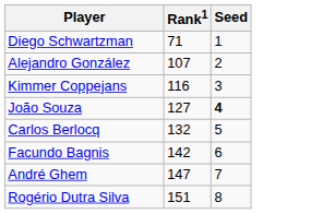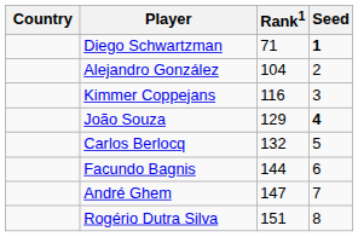+ column: Country
Diego Schwartzman | Seed: normal -> bold
Alejandro González | Rank1: 107 -> 104
João Souza | Rank1: 127 -> 129
Facundo Bagnis | Rank1: 142 -> 144
